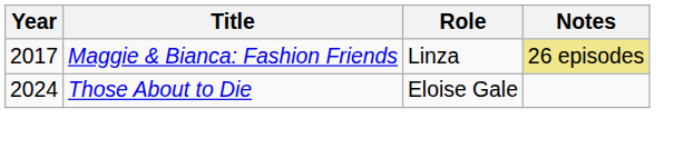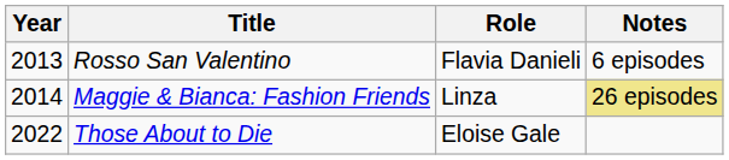+ row: 2013 | Rosso San Valentino | Flavia Danieli | 6 episodes
Maggie & Bianca: Fashion Friends | Year: 2017 -> 2014
Those About to Die | Year: 2024 -> 2022
